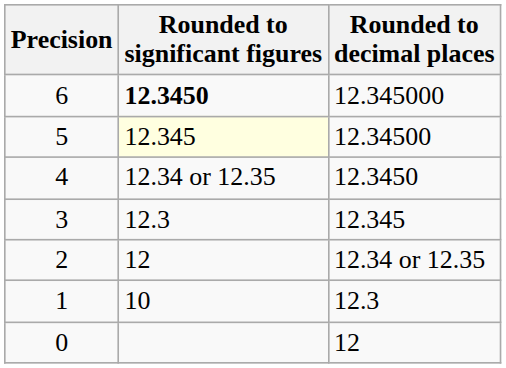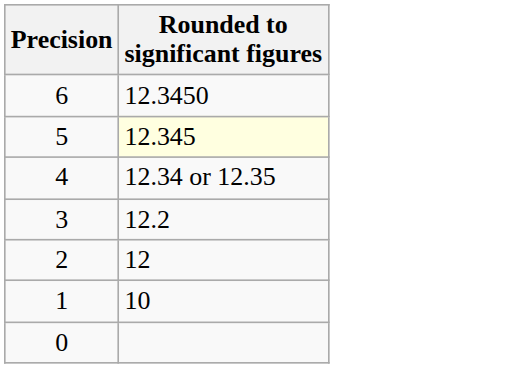- column: Rounded to decimal places | 12.345000 | 12.34500 | 12.3450 | 12.345 | 12.34 or 12.35 | 12.3 | 12
6 | Rounded to significant figures: bold -> normal
3 | Rounded to significant figures: 12.3 -> 12.2
